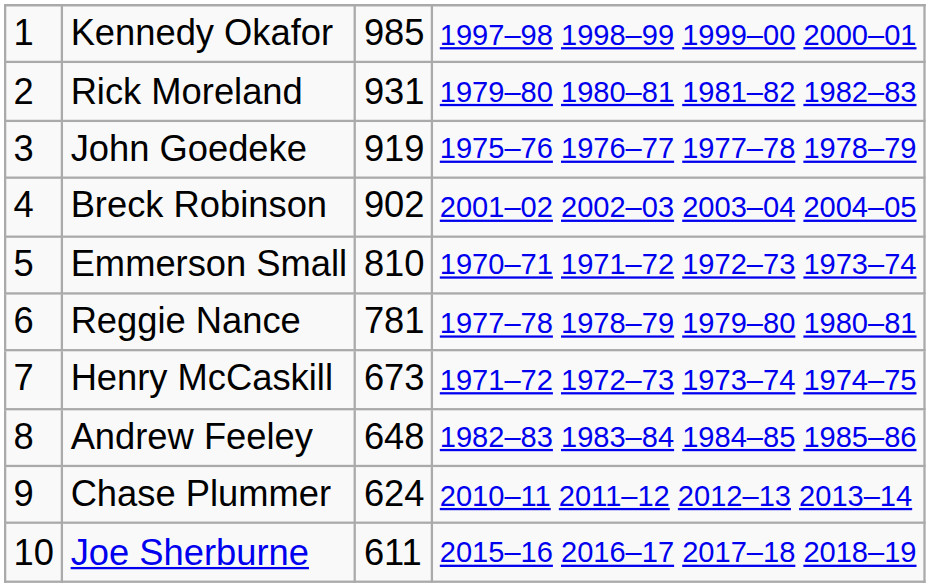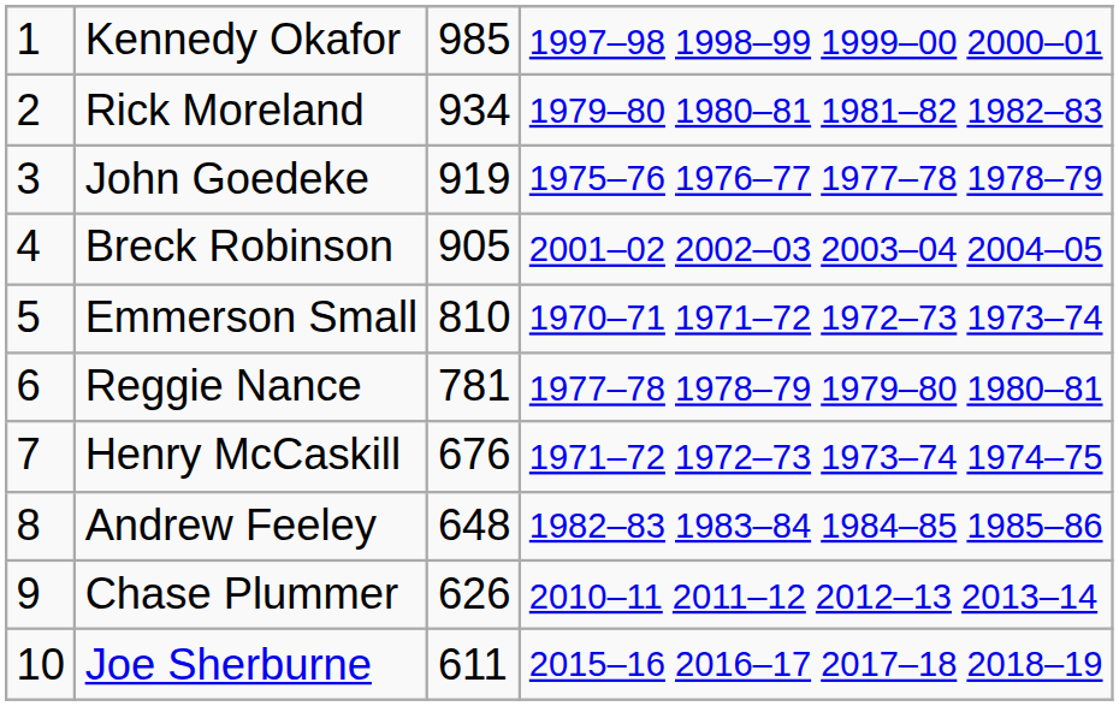Rick Moreland | column 3: 931 -> 934
Breck Robinson | column 3: 902 -> 905
Henry McCaskill | column 3: 673 -> 676
Chase Plummer | column 3: 624 -> 626
